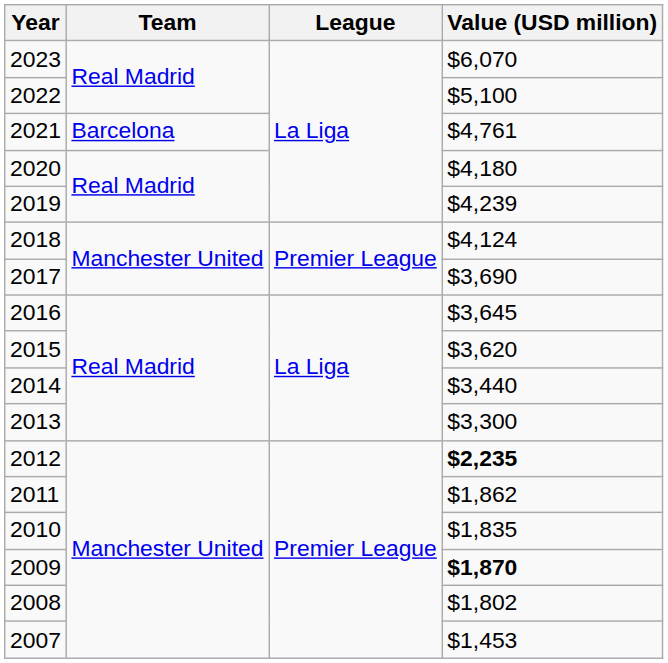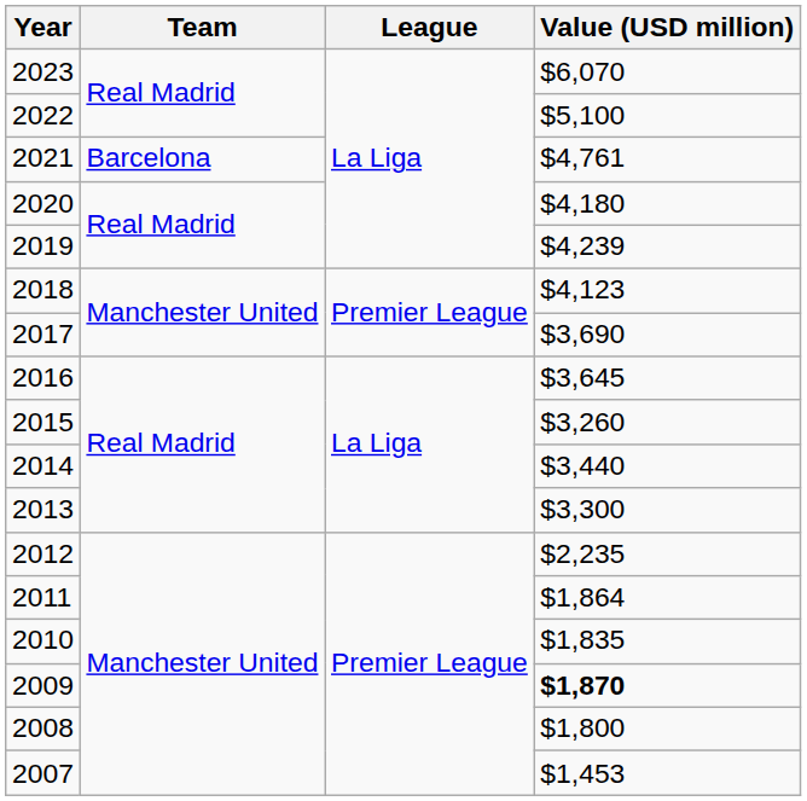2018 | Value (USD million): $4,124 -> $4,123
2015 | Value (USD million): $3,620 -> $3,260
2012 | Value (USD million): bold -> normal
2011 | Value (USD million): $1,862 -> $1,864
2008 | Value (USD million): $1,802 -> $1,800
